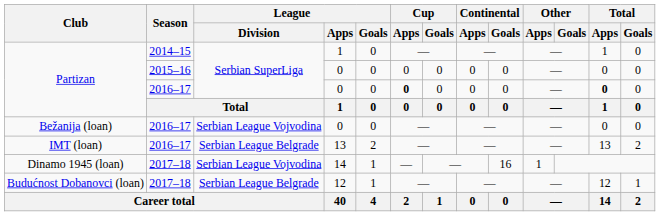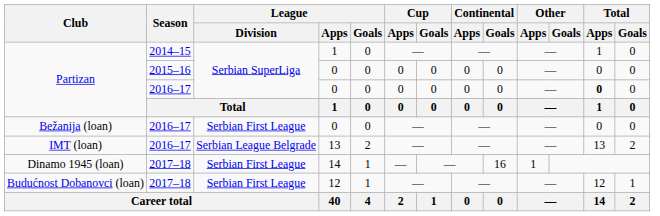Partizan / 2016–17 | Cup / Apps: bold -> normal
Bežanija (loan) | League / Division: Serbian League Vojvodina -> Serbian First League
Dinamo 1945 (loan) | League / Division: Serbian League Vojvodina -> Serbian First League
Budućnost Dobanovci (loan) | League / Division: Serbian League Belgrade -> Serbian First League
